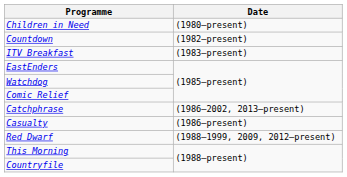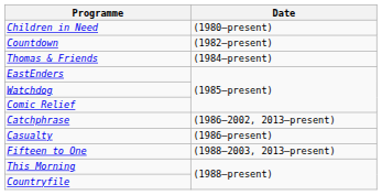- row: ITV Breakfast | (1983–present)
+ row: Thomas & Friends | (1984–present)
+ row: Fifteen to One | (1988–2003, 2013–present)
- row: Red Dwarf | (1988–1999, 2009, 2012–present)
